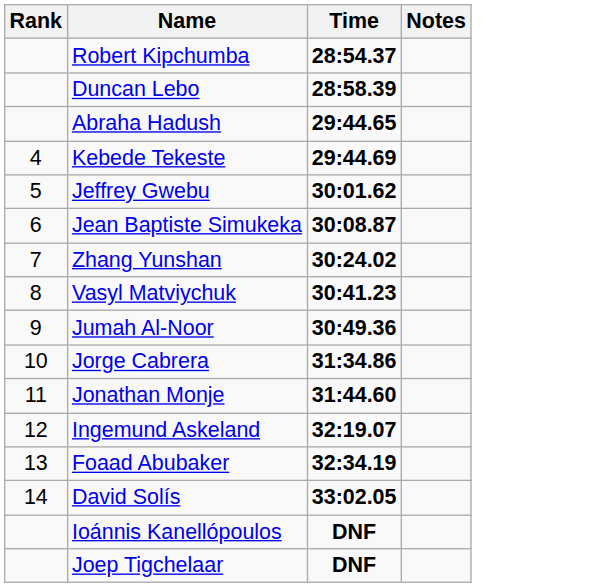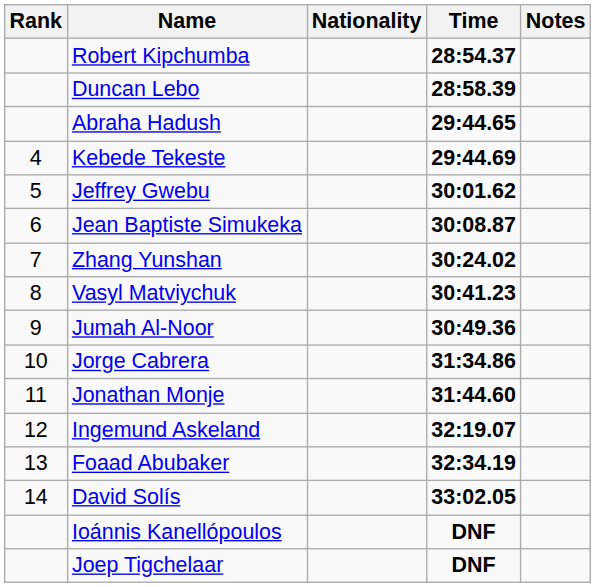+ column: Nationality
